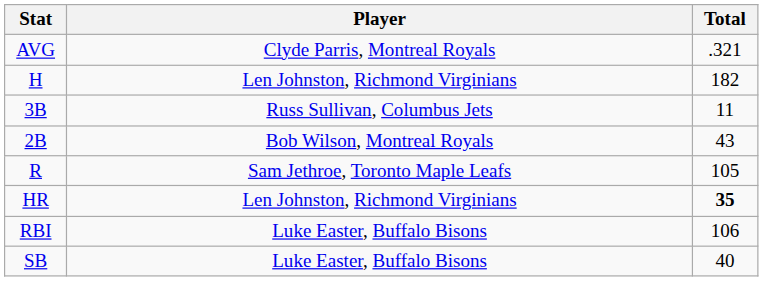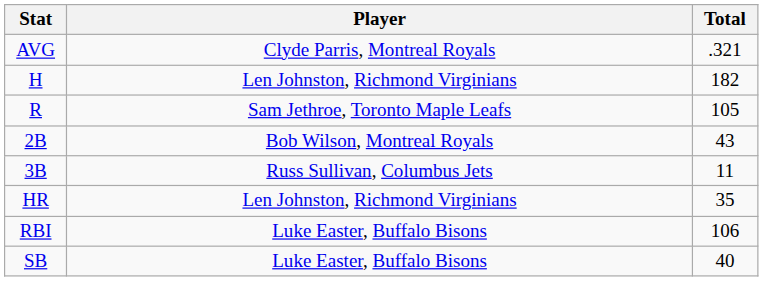rows swapped: R <-> 3B
HR | Total: bold -> normal
